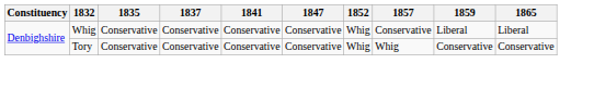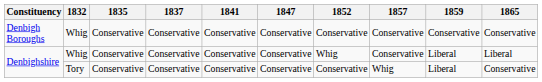+ row: Denbigh Boroughs | Whig | Conservative | Conservative | Conservative | Conservative | Conservative | Conservative | Conservative | Conservative
Denbighshire / Tory | 1852: Whig -> Conservative
Denbighshire / Tory | 1859: Conservative -> Liberal
